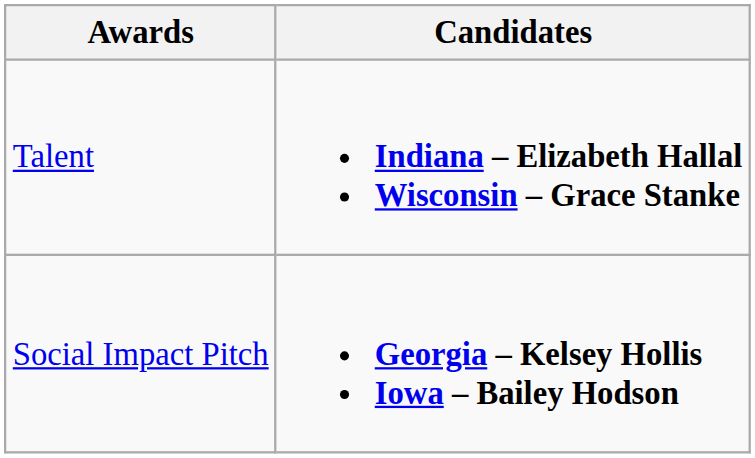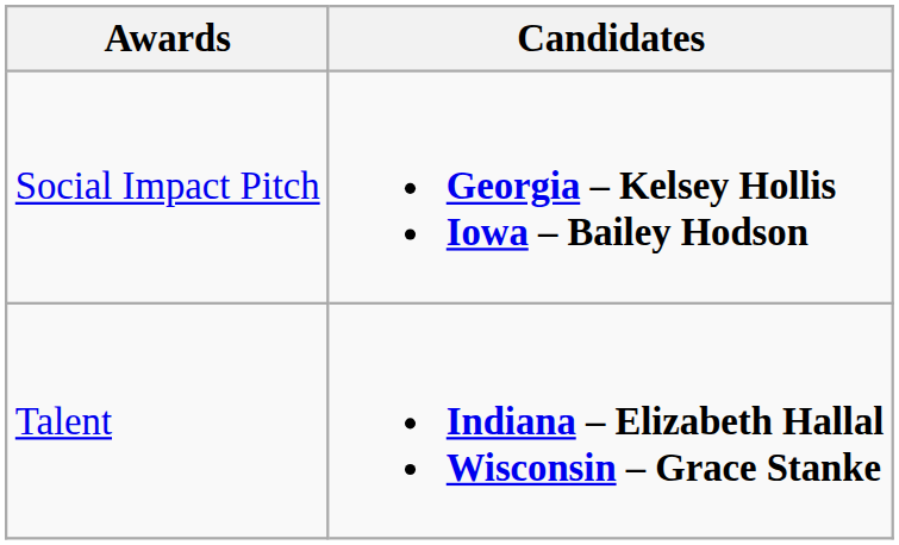rows swapped: Social Impact Pitch <-> Talent
